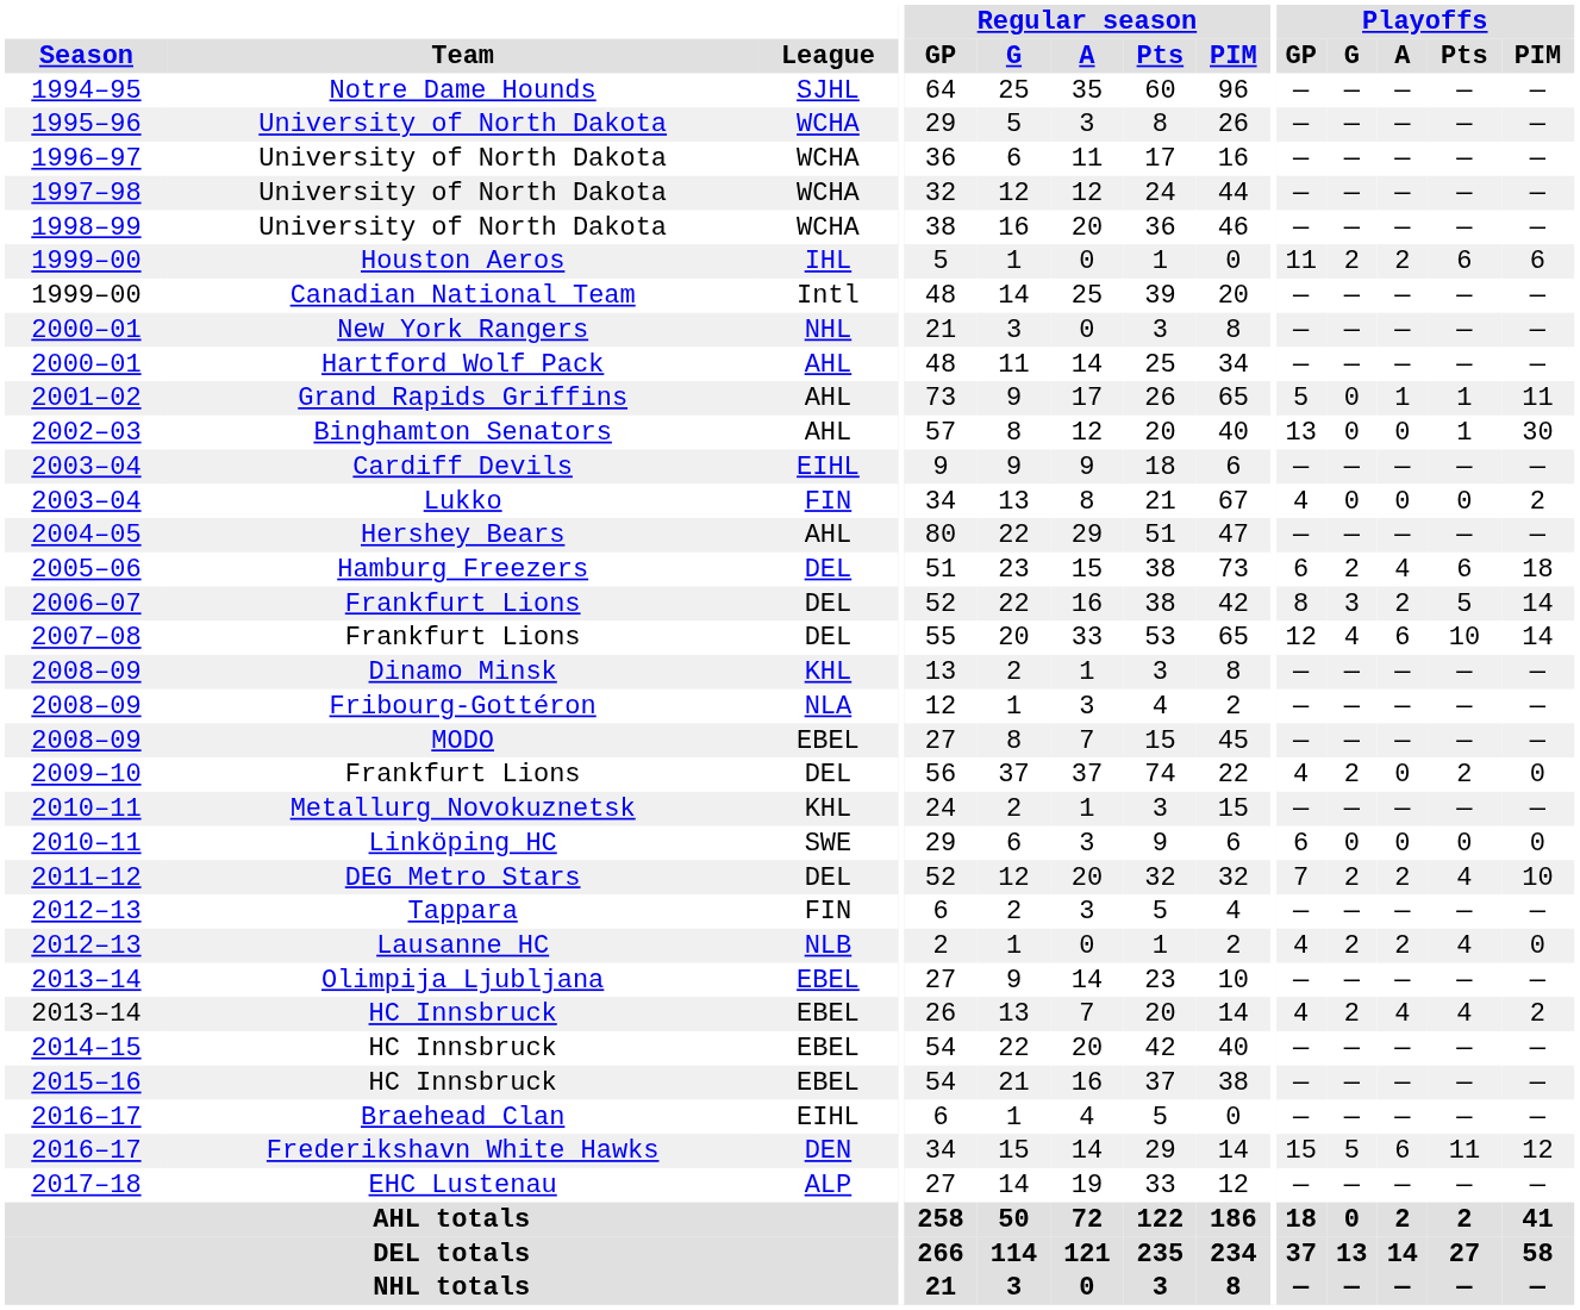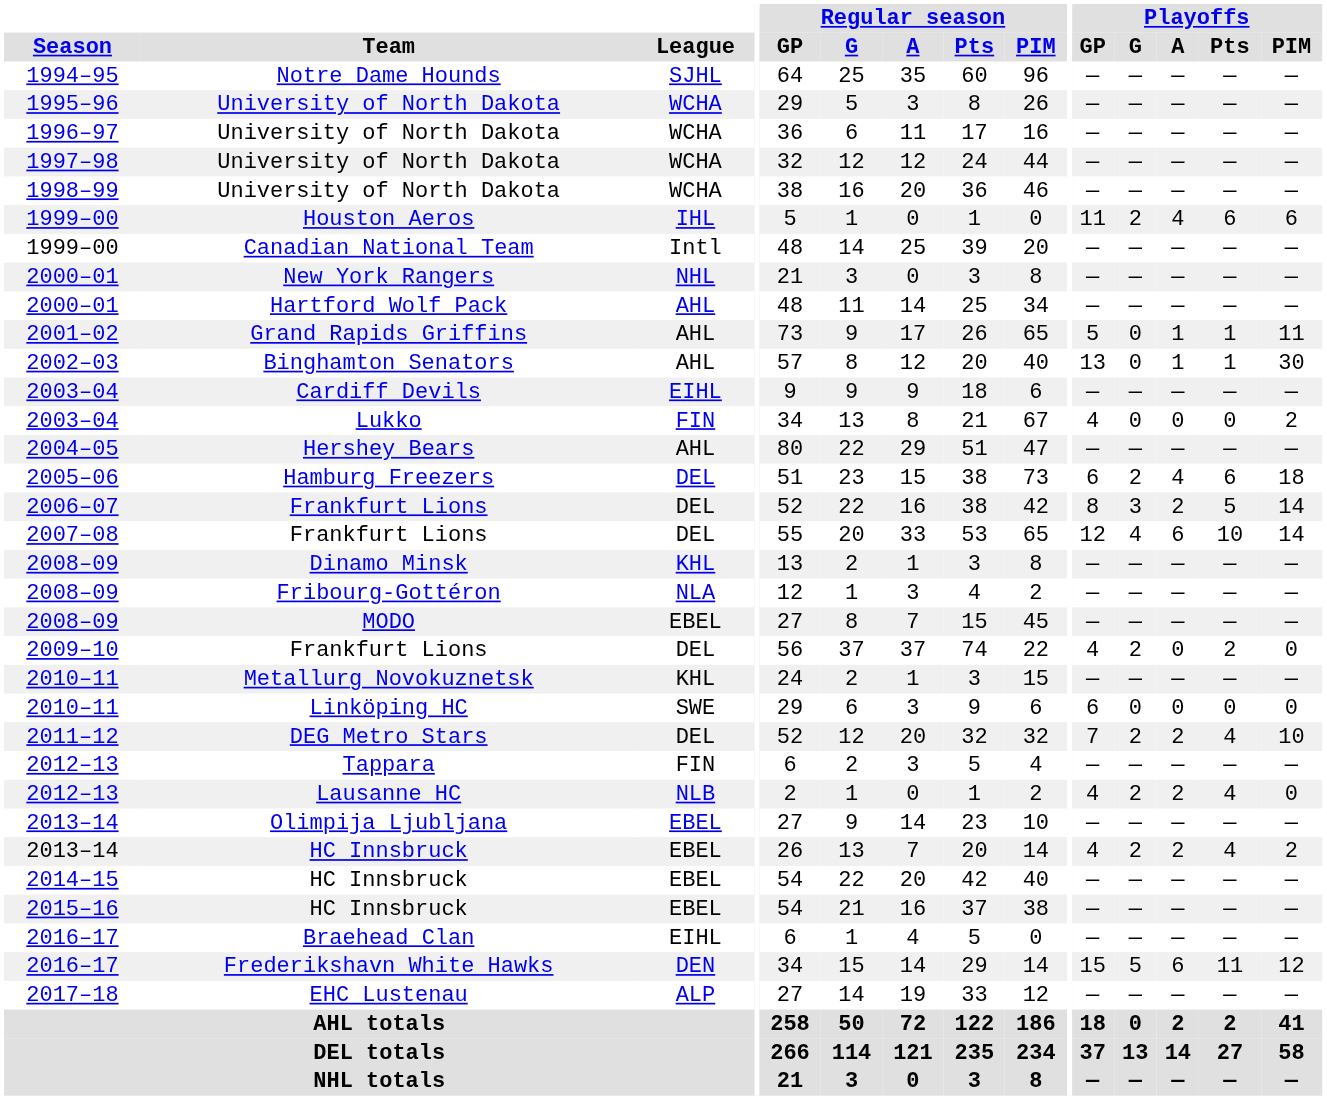Houston Aeros | Playoffs / A: 2 -> 4
Binghamton Senators | Playoffs / A: 0 -> 1
2013–14 / HC Innsbruck | Playoffs / A: 4 -> 2
